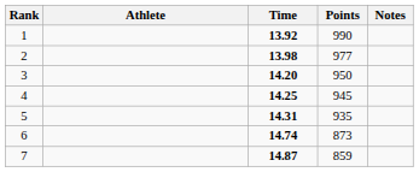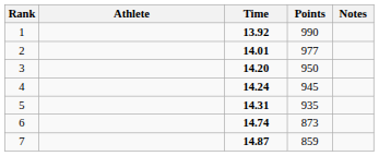2 | Time: 13.98 -> 14.01
4 | Time: 14.25 -> 14.24
